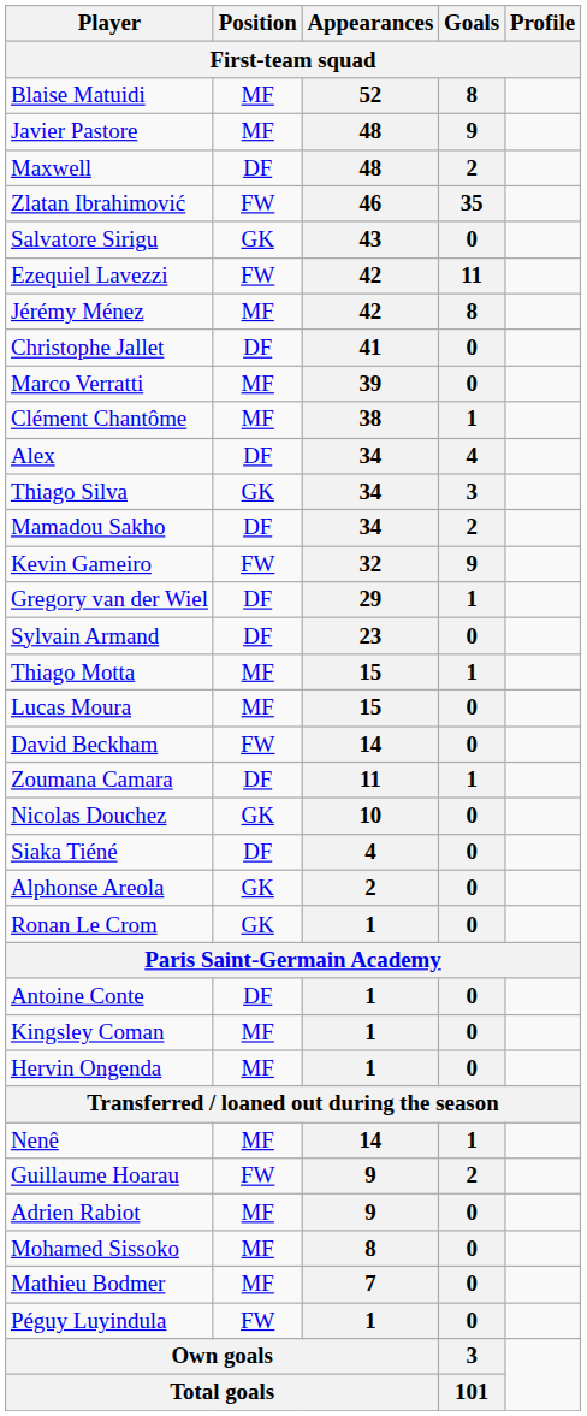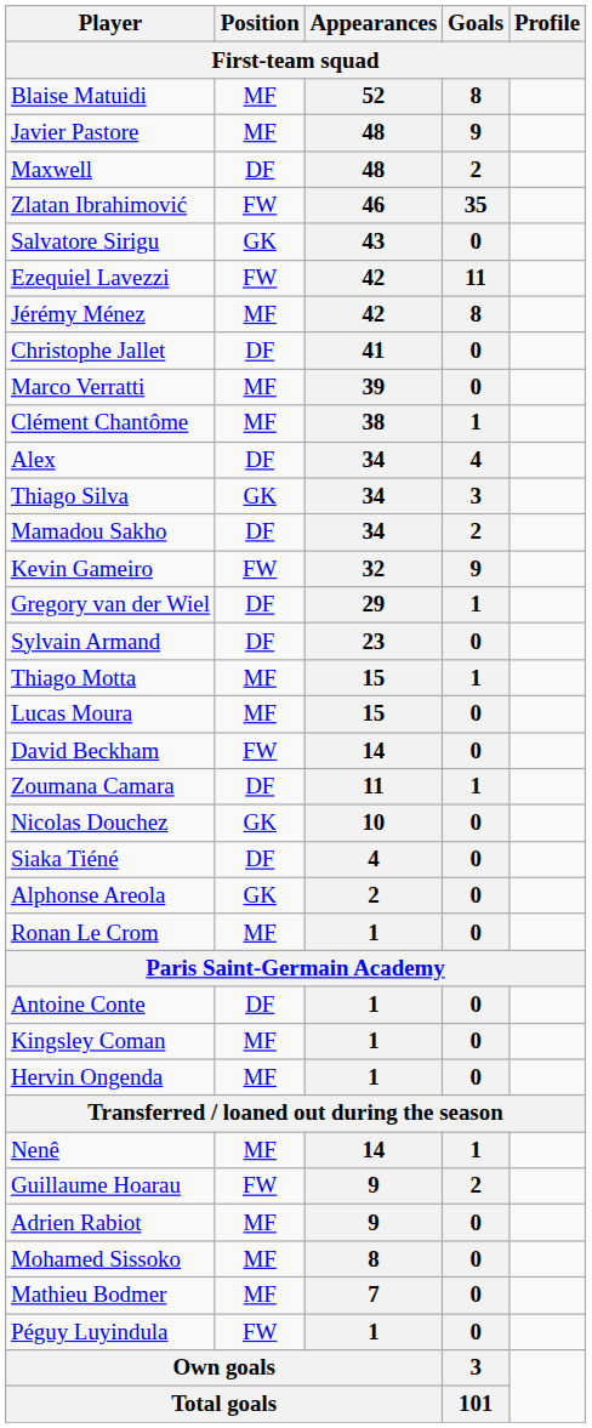Ronan Le Crom | Position: GK -> MF
